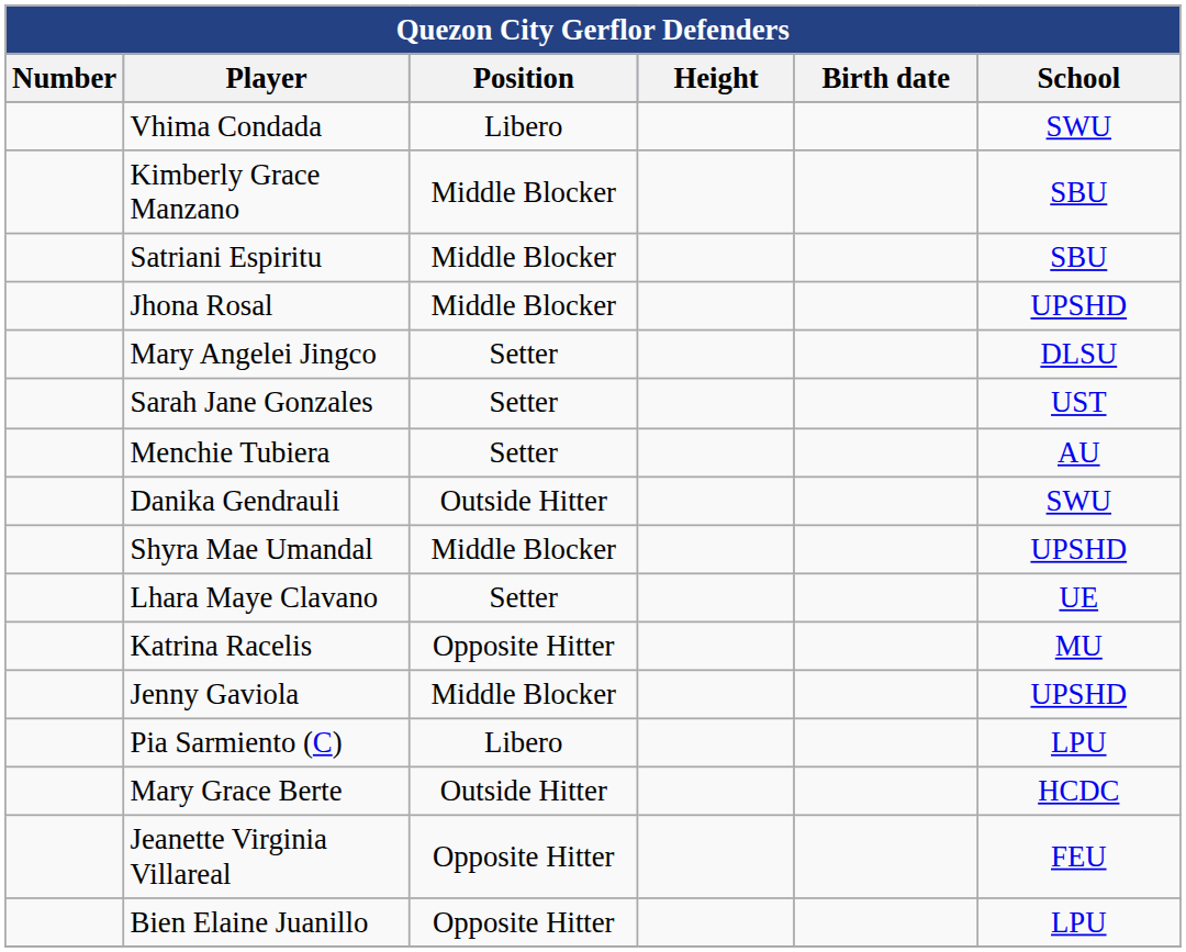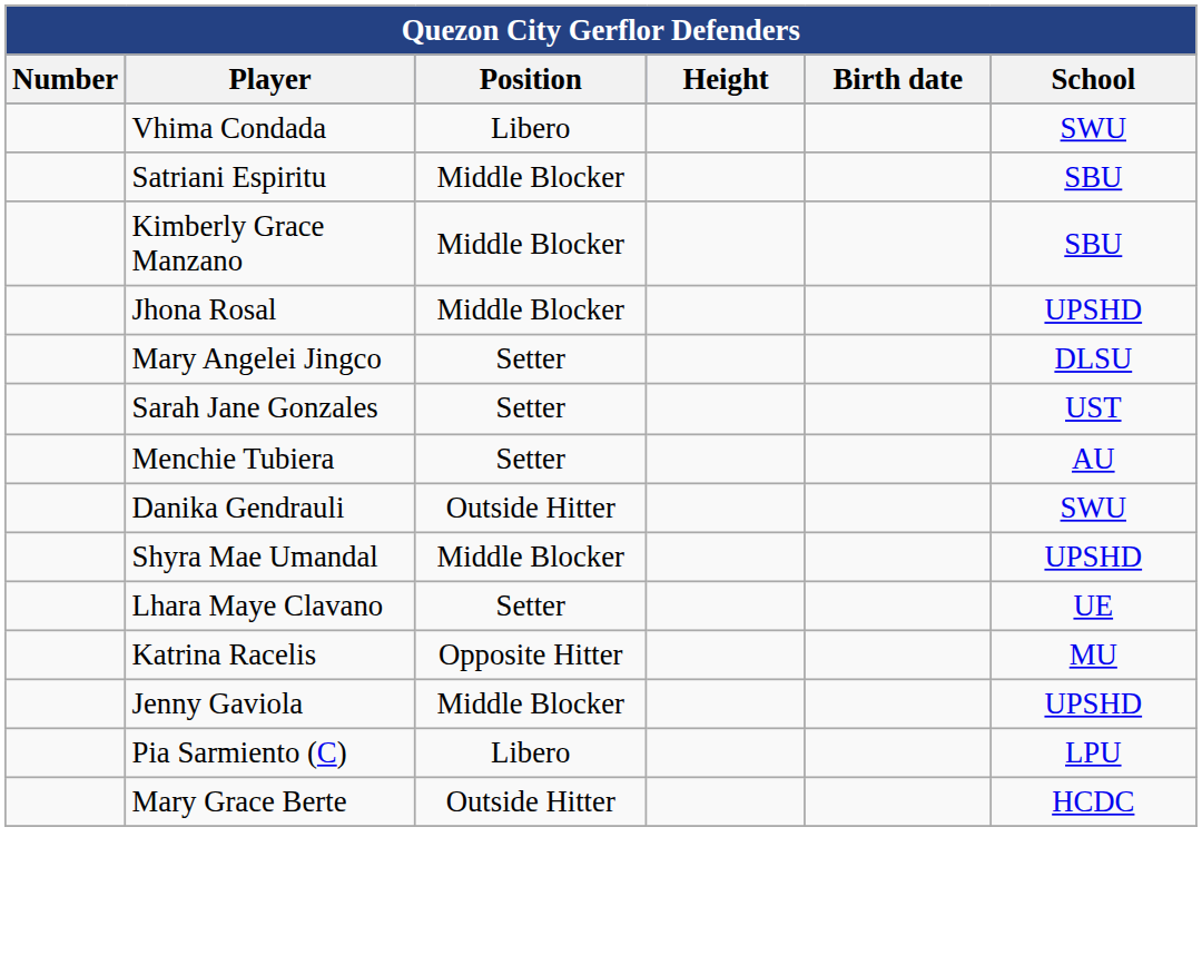rows swapped: Satriani Espiritu <-> Kimberly Grace Manzano
- row: Jeanette Virginia Villareal | Opposite Hitter | FEU
- row: Bien Elaine Juanillo | Opposite Hitter | LPU
